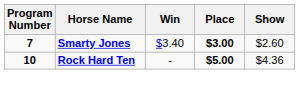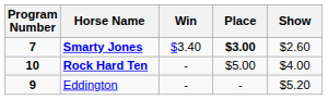Rock Hard Ten | Place: bold -> normal
Rock Hard Ten | Show: $4.36 -> $4.00
+ row: 9 | Eddington | - | - | $5.20
